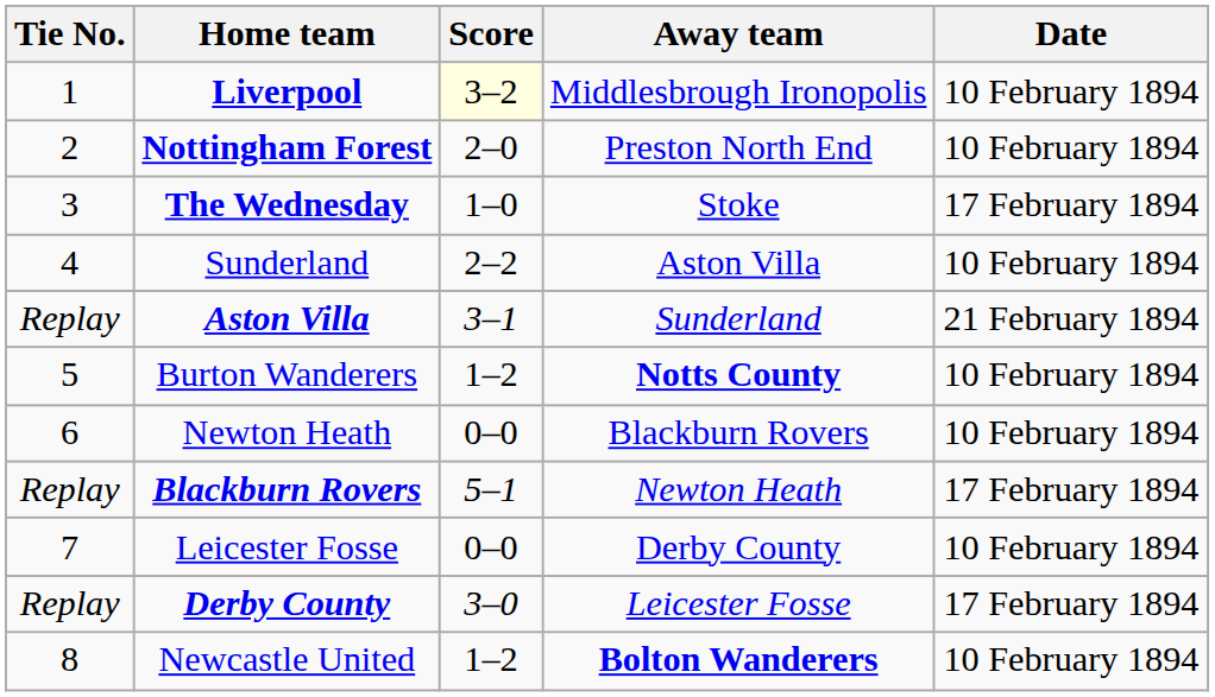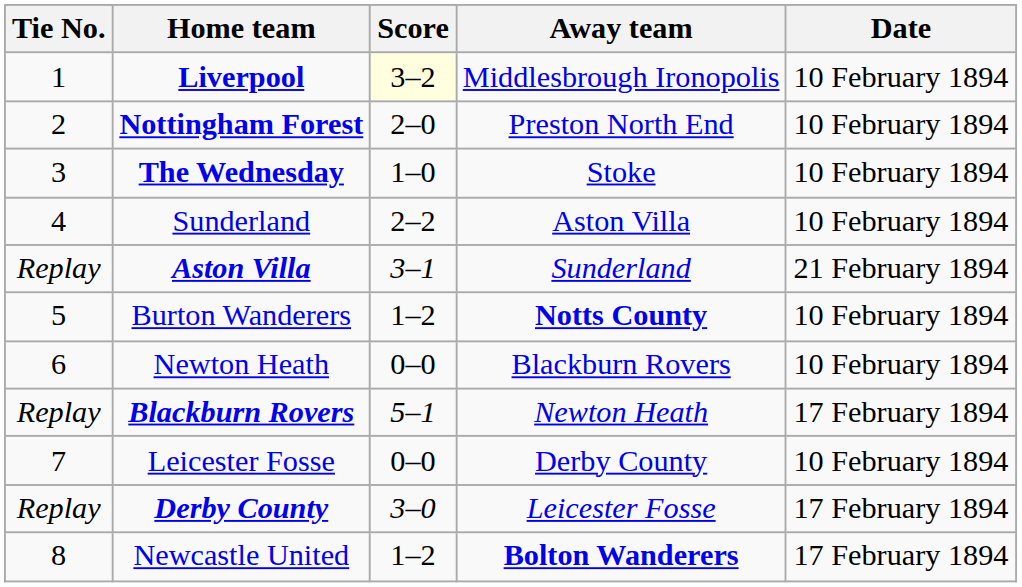The Wednesday | Date: 17 February 1894 -> 10 February 1894
Newcastle United | Date: 10 February 1894 -> 17 February 1894
